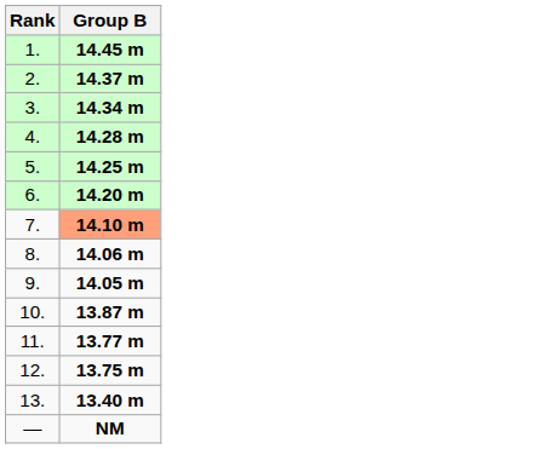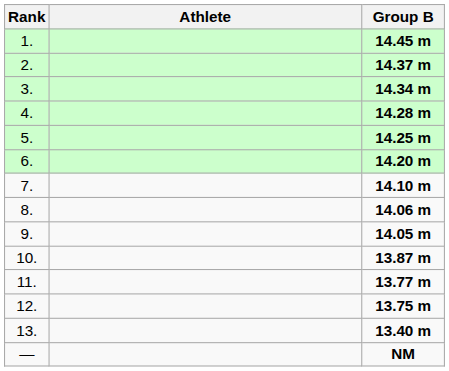+ column: Athlete
7. | Group B: lightsalmon background -> no background
